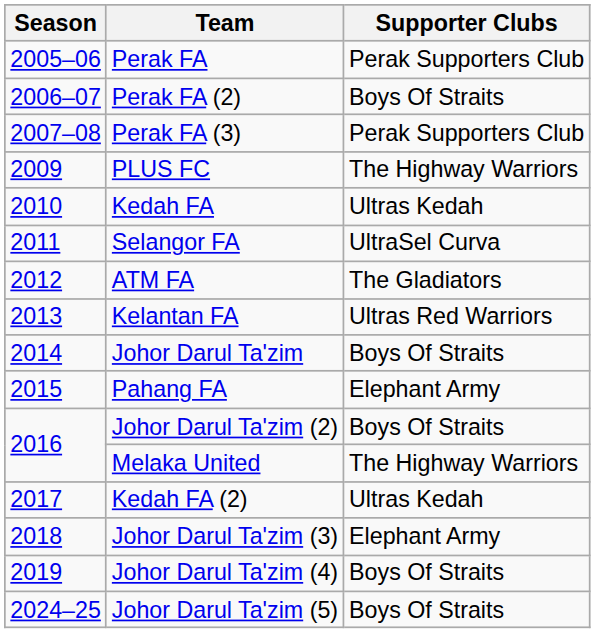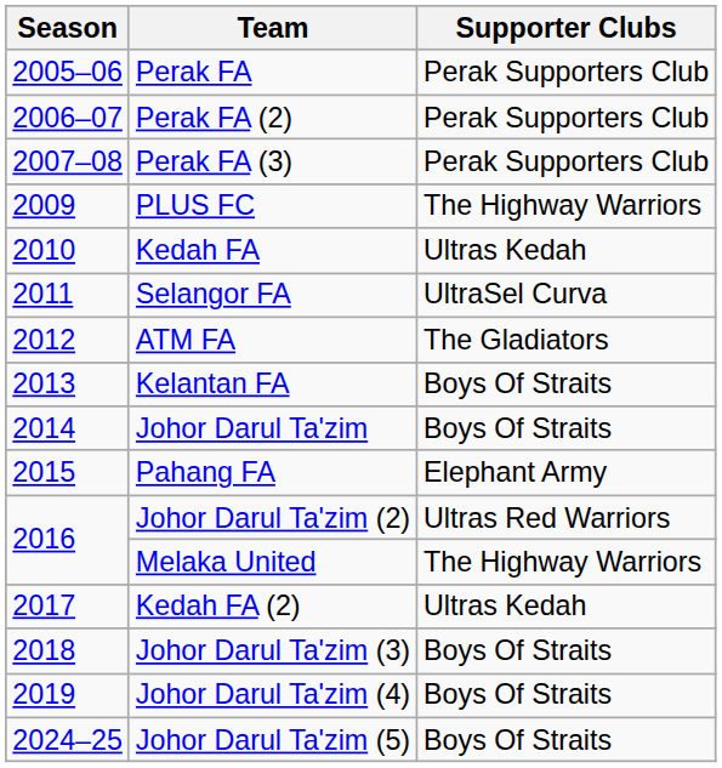Perak FA (2) | Supporter Clubs: Boys Of Straits -> Perak Supporters Club
Kelantan FA | Supporter Clubs: Ultras Red Warriors -> Boys Of Straits
Johor Darul Ta'zim (2) | Supporter Clubs: Boys Of Straits -> Ultras Red Warriors
Johor Darul Ta'zim (3) | Supporter Clubs: Elephant Army -> Boys Of Straits
